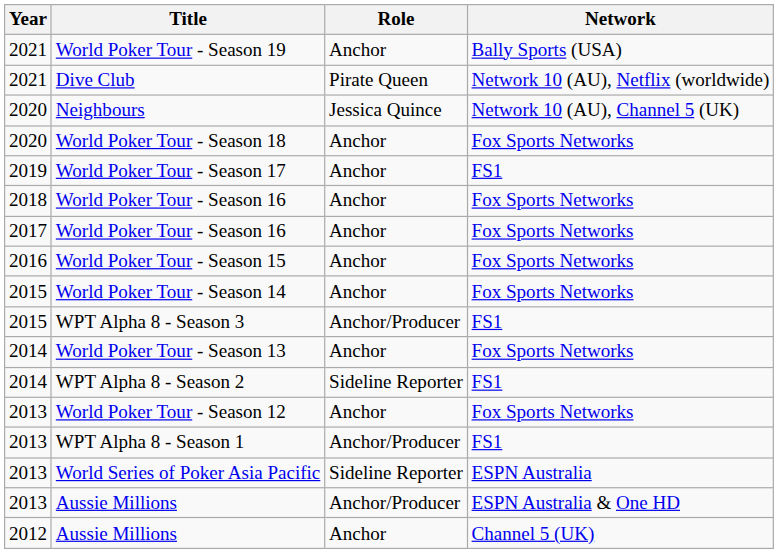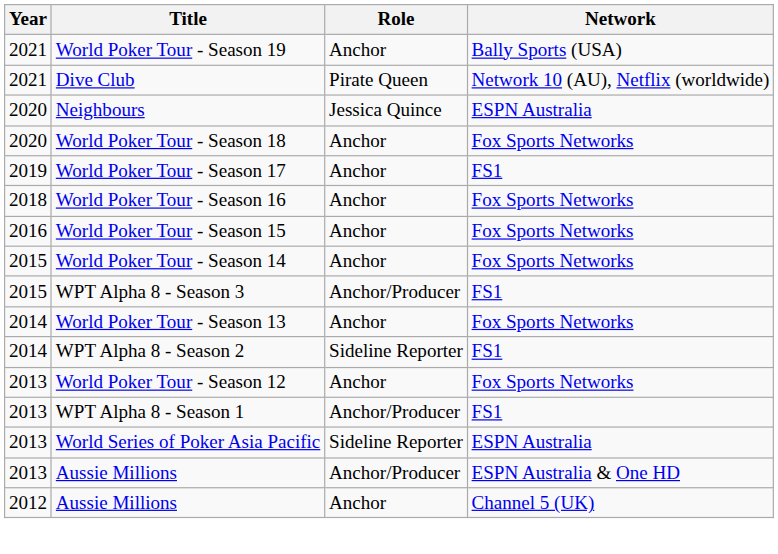Neighbours | Network: Network 10 (AU), Channel 5 (UK) -> ESPN Australia
- row: 2017 | World Poker Tour - Season 16 | Anchor | Fox Sports Networks
